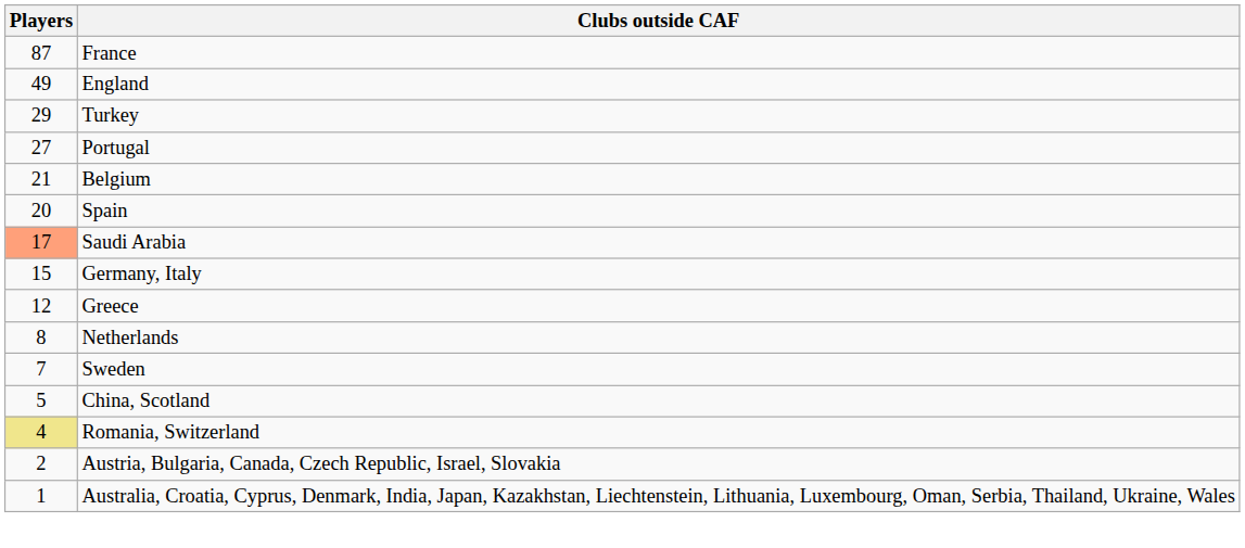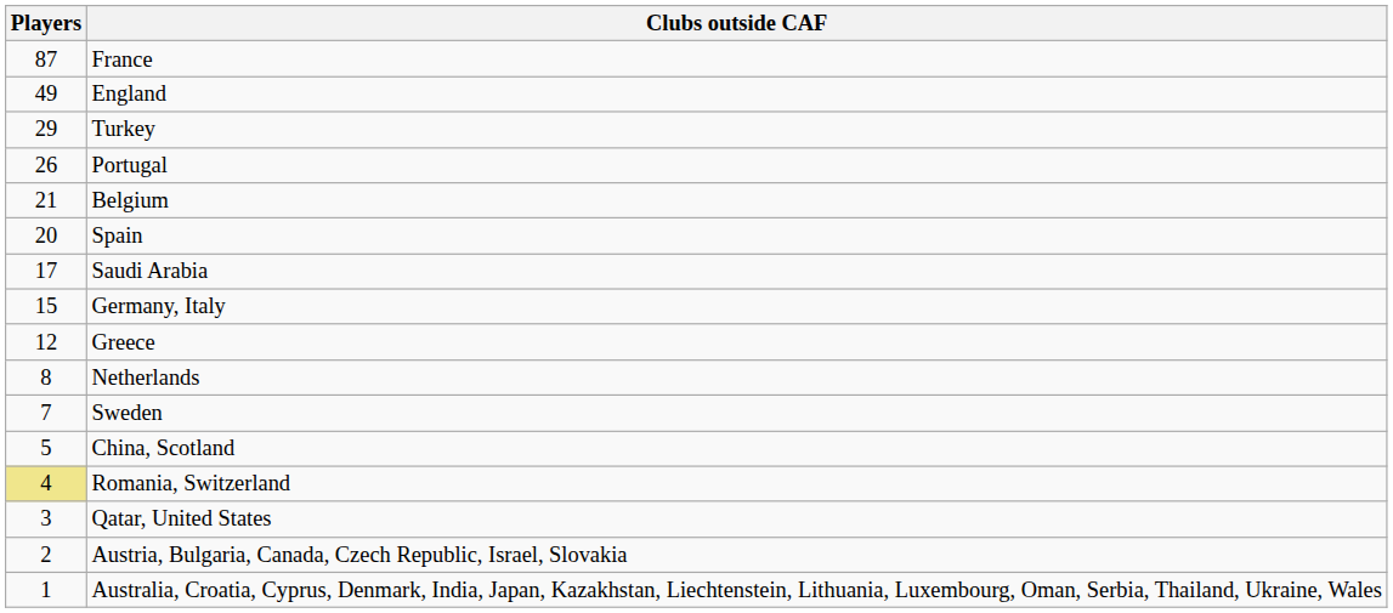Portugal | Players: 27 -> 26
Saudi Arabia | Players: lightsalmon background -> no background
+ row: 3 | Qatar, United States
